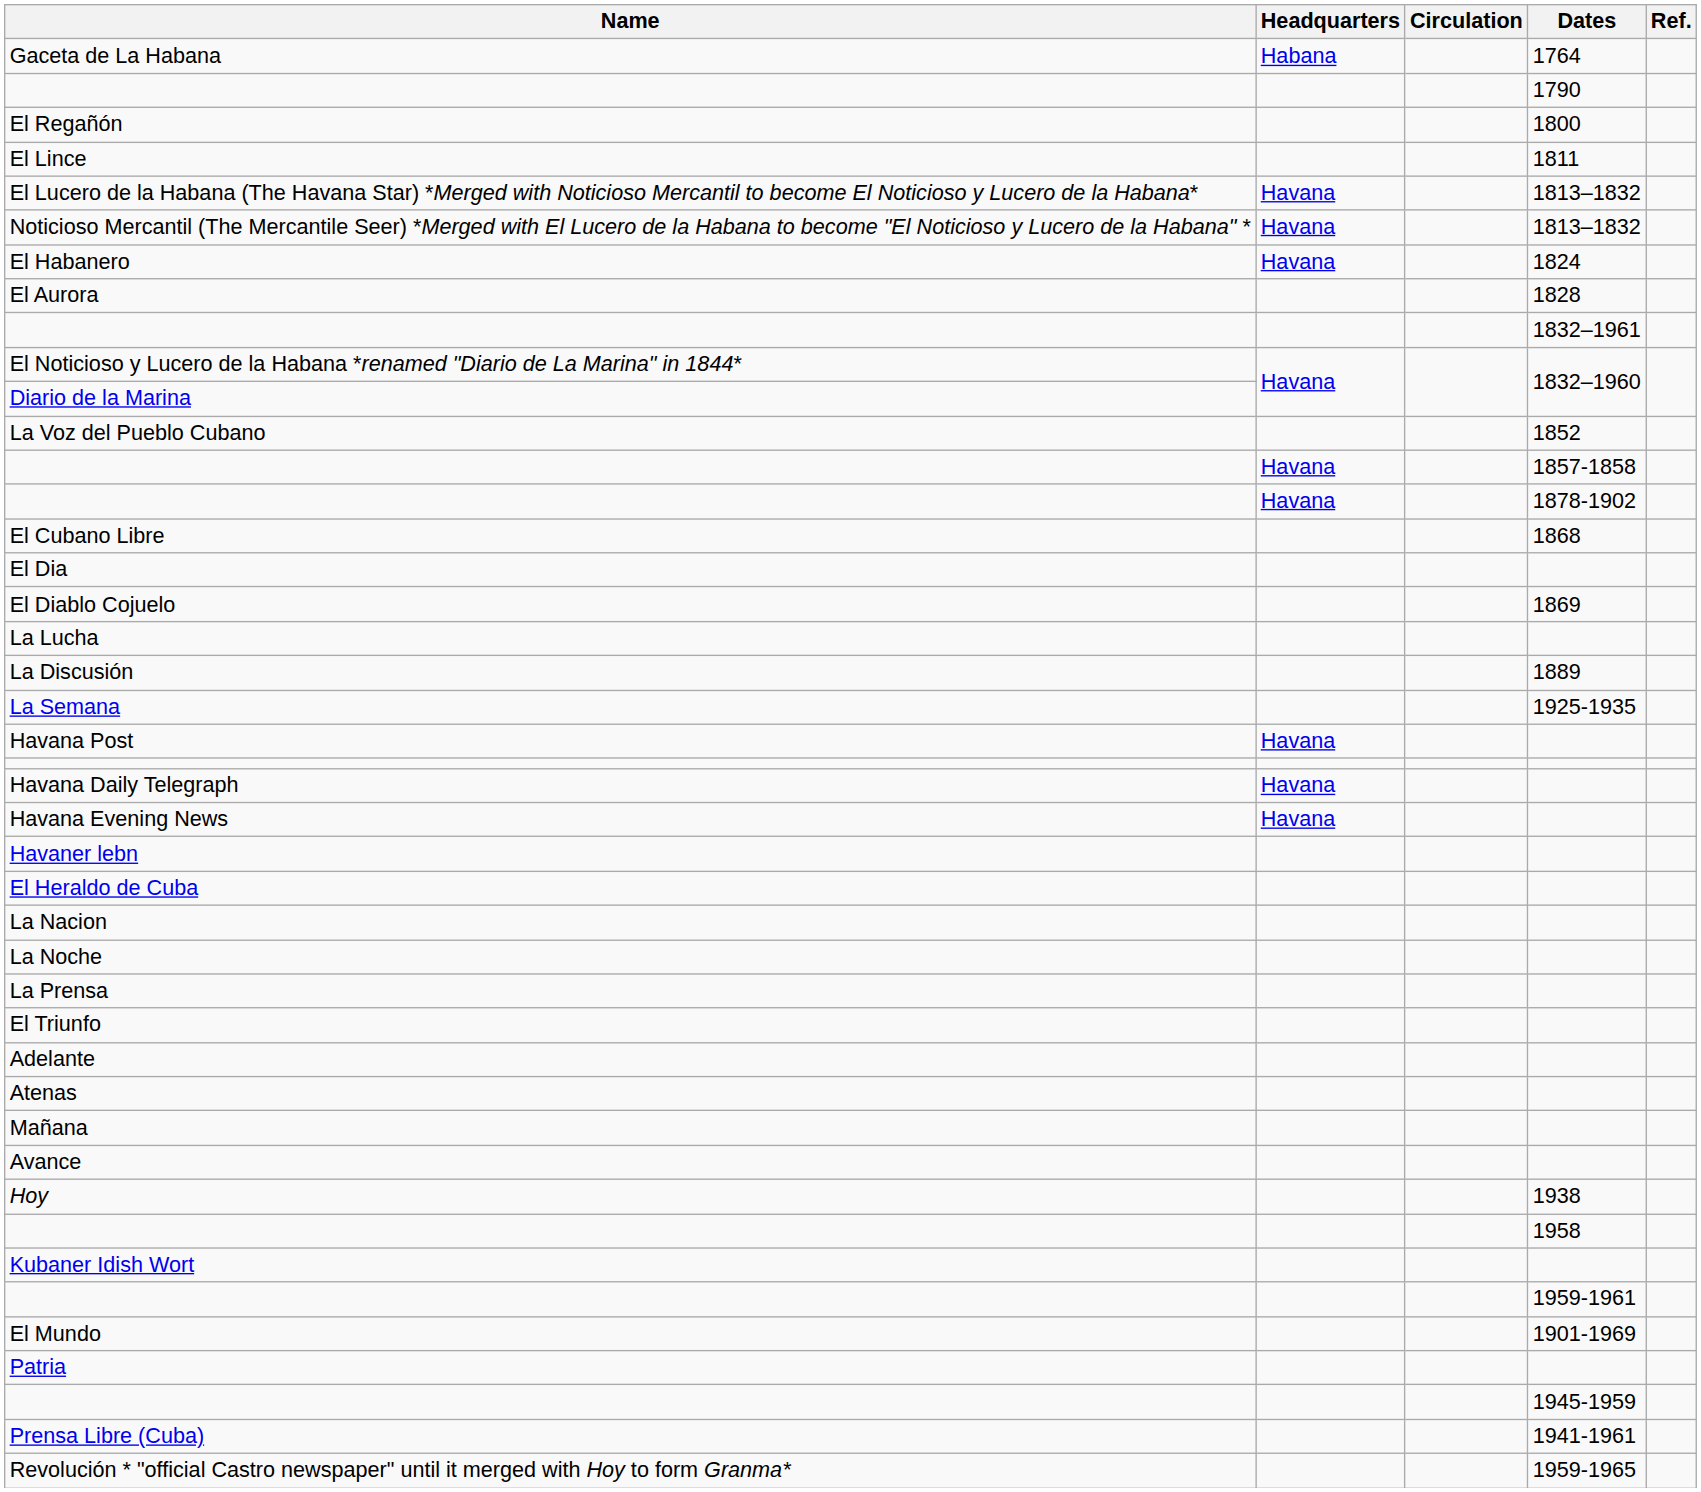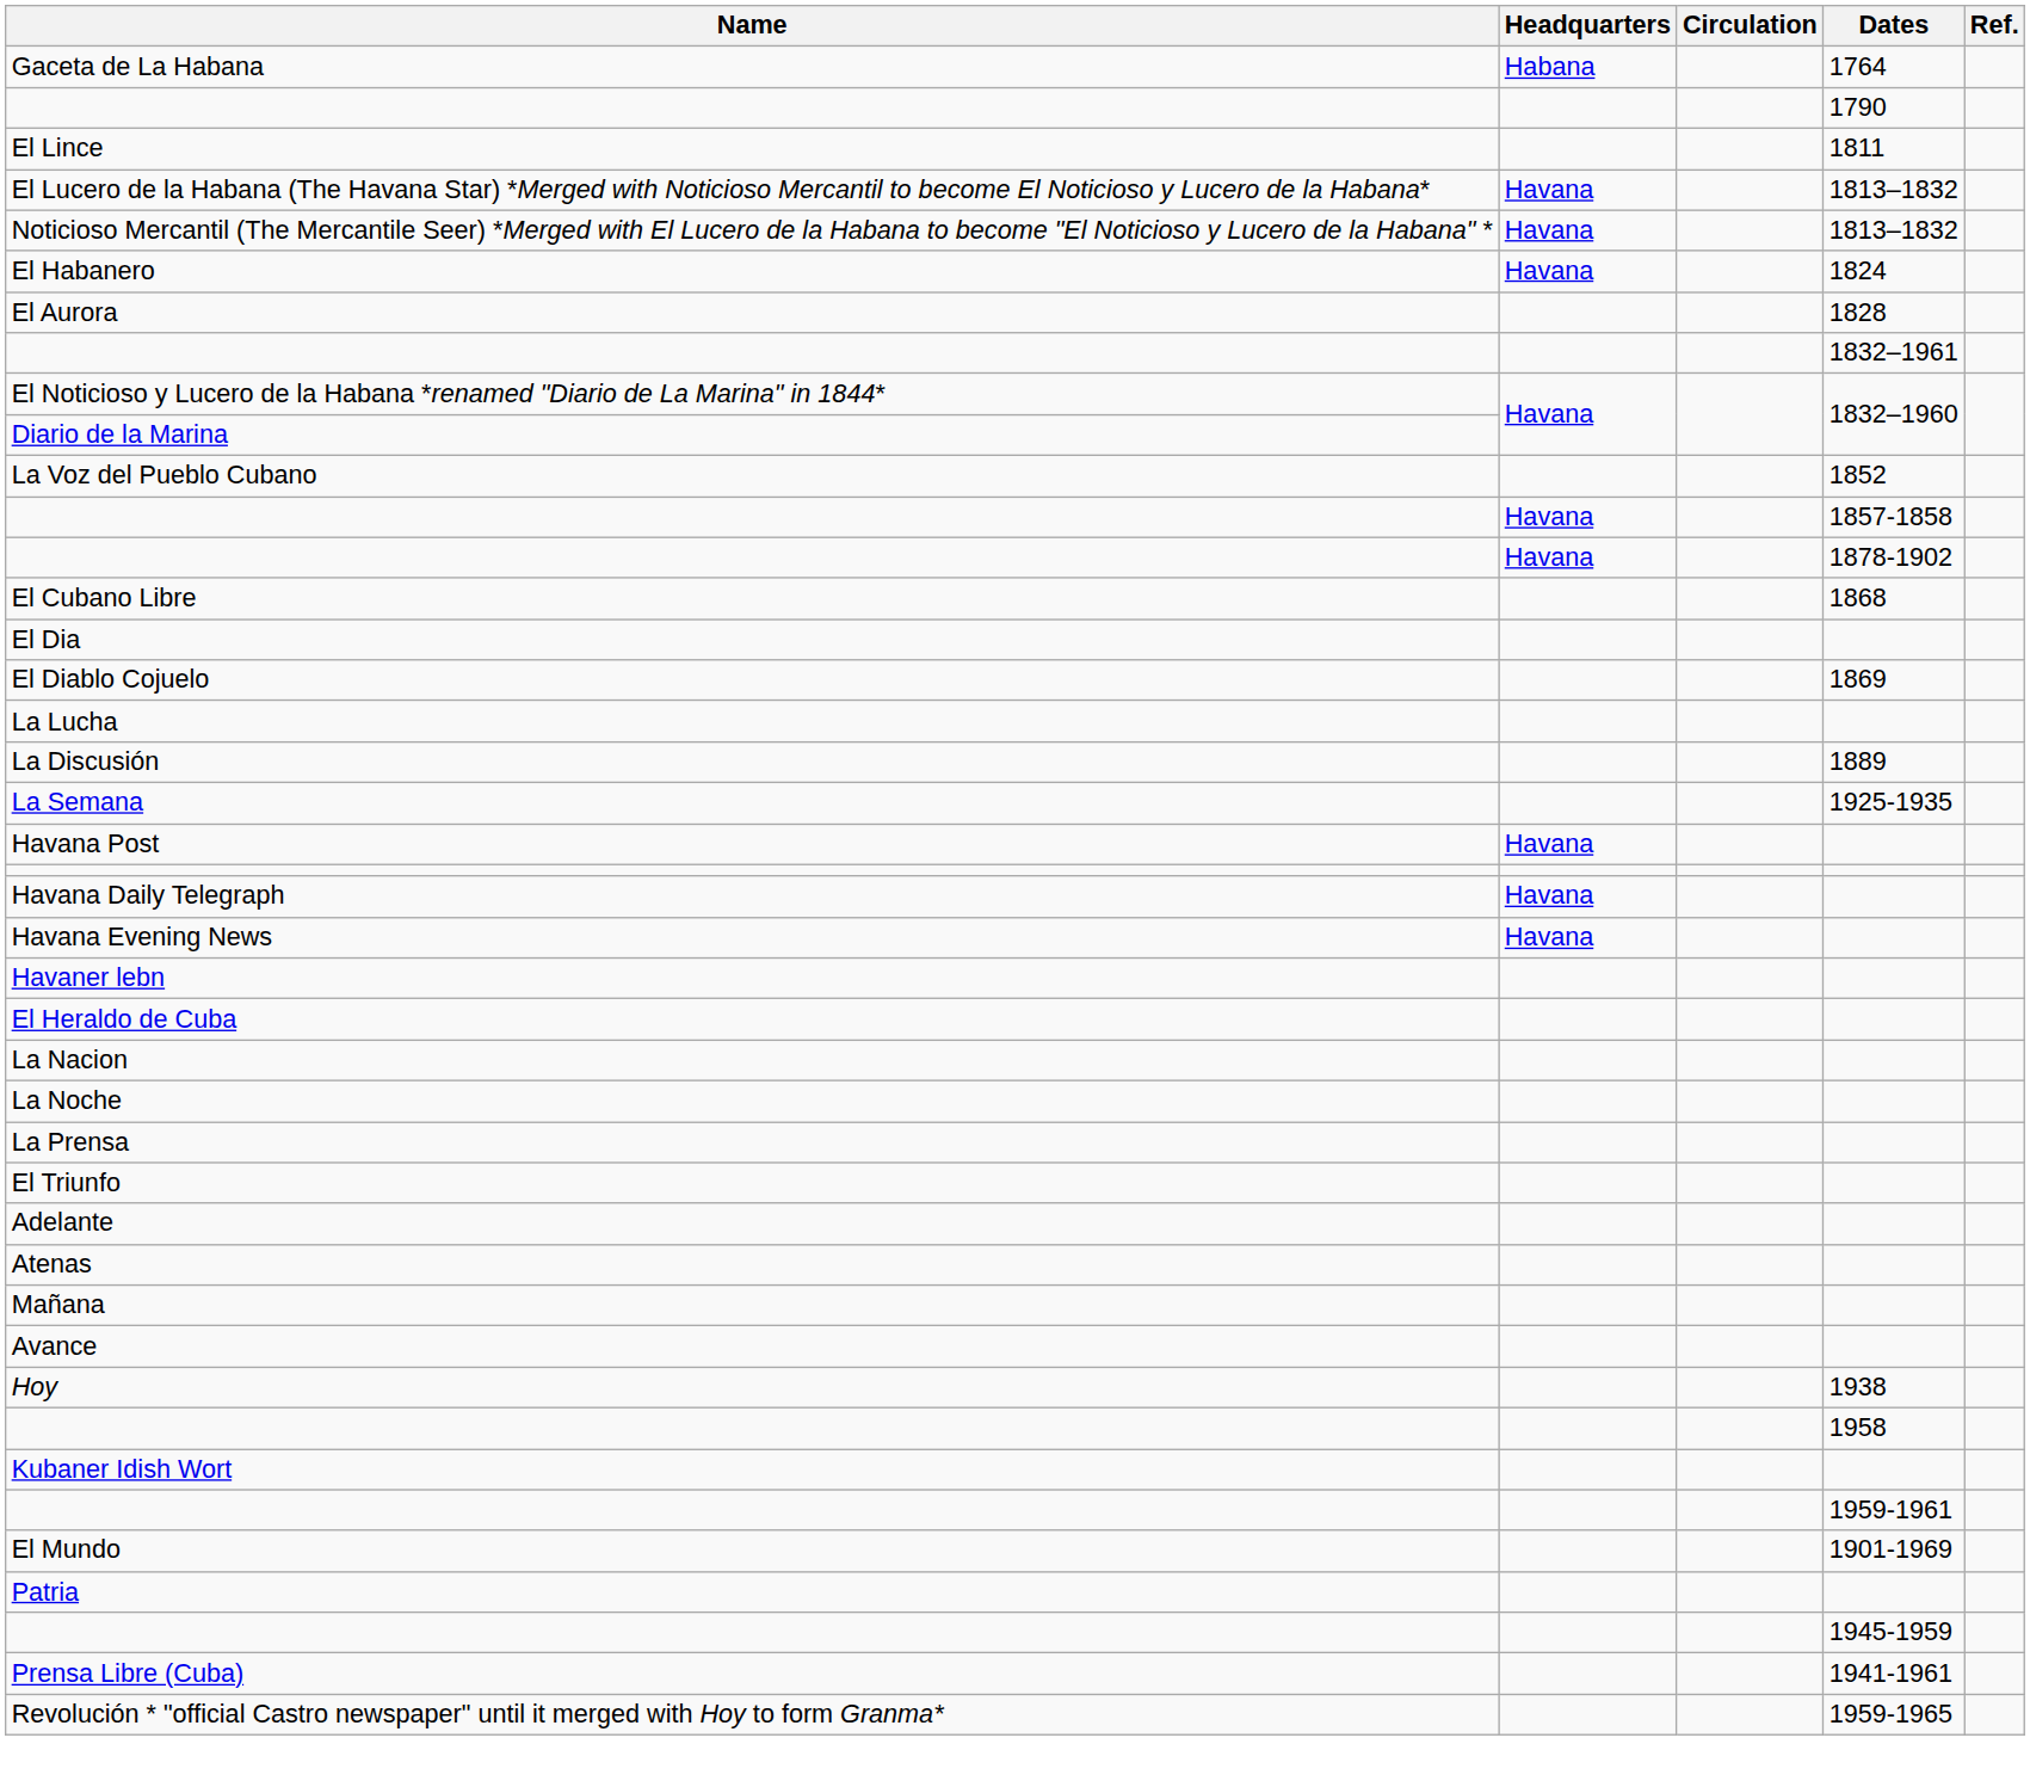- row: El Regañón | 1800
